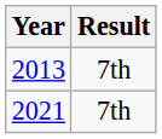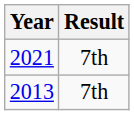rows swapped: 2013 <-> 2021
